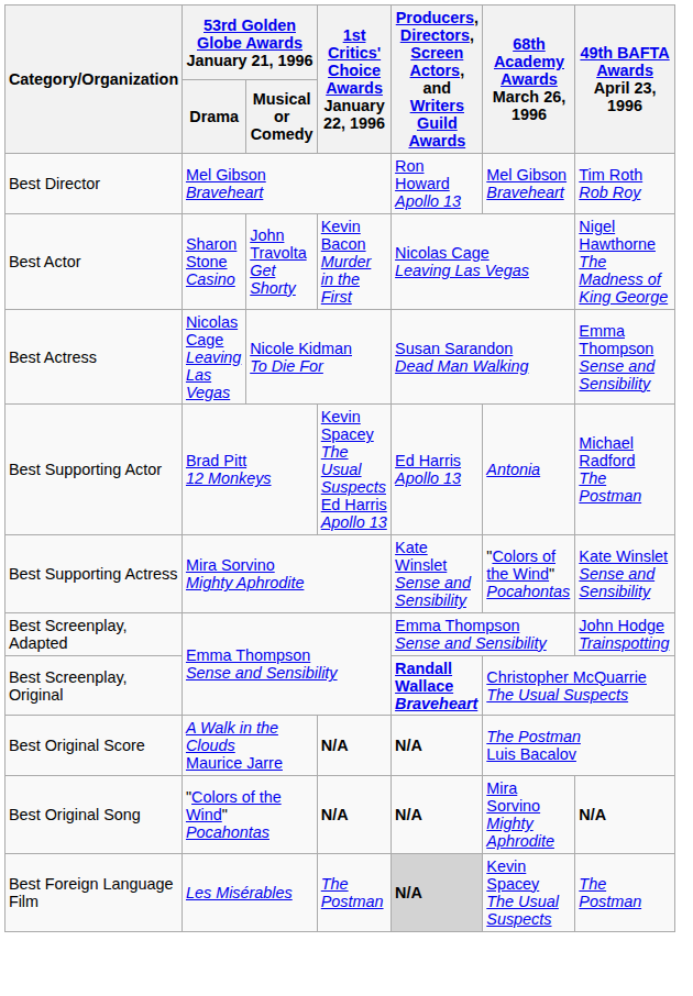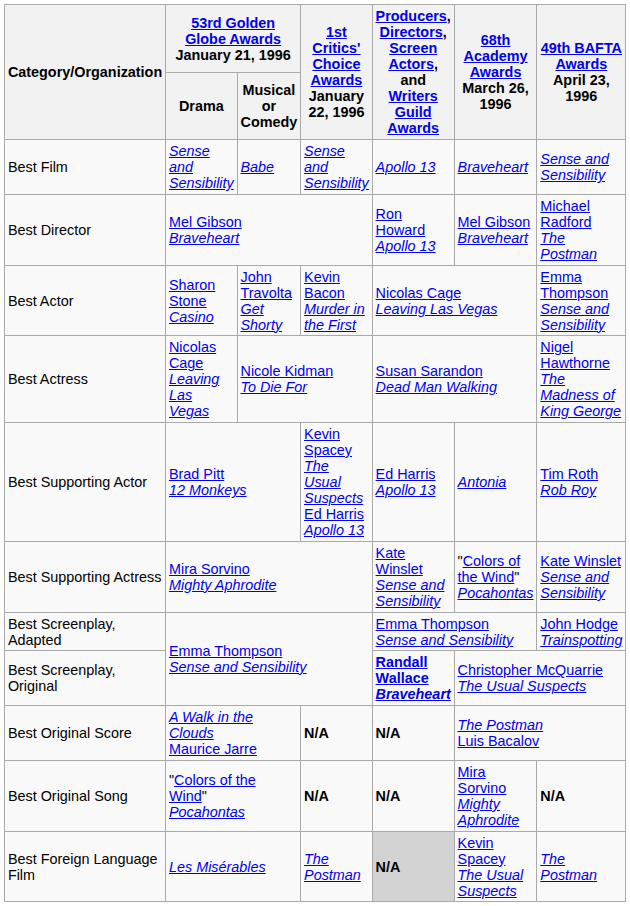+ row: Best Film | Sense and Sensibility | Babe | Sense and Sensibility | Apollo 13 | Braveheart | Sense and Sensibility
Best Director | 49th BAFTA Awards April 23, 1996: Tim Roth Rob Roy -> Michael Radford The Postman
Best Actor | 49th BAFTA Awards April 23, 1996: Nigel Hawthorne The Madness of King George -> Emma Thompson Sense and Sensibility
Best Actress | 49th BAFTA Awards April 23, 1996: Emma Thompson Sense and Sensibility -> Nigel Hawthorne The Madness of King George
Best Supporting Actor | 49th BAFTA Awards April 23, 1996: Michael Radford The Postman -> Tim Roth Rob Roy
